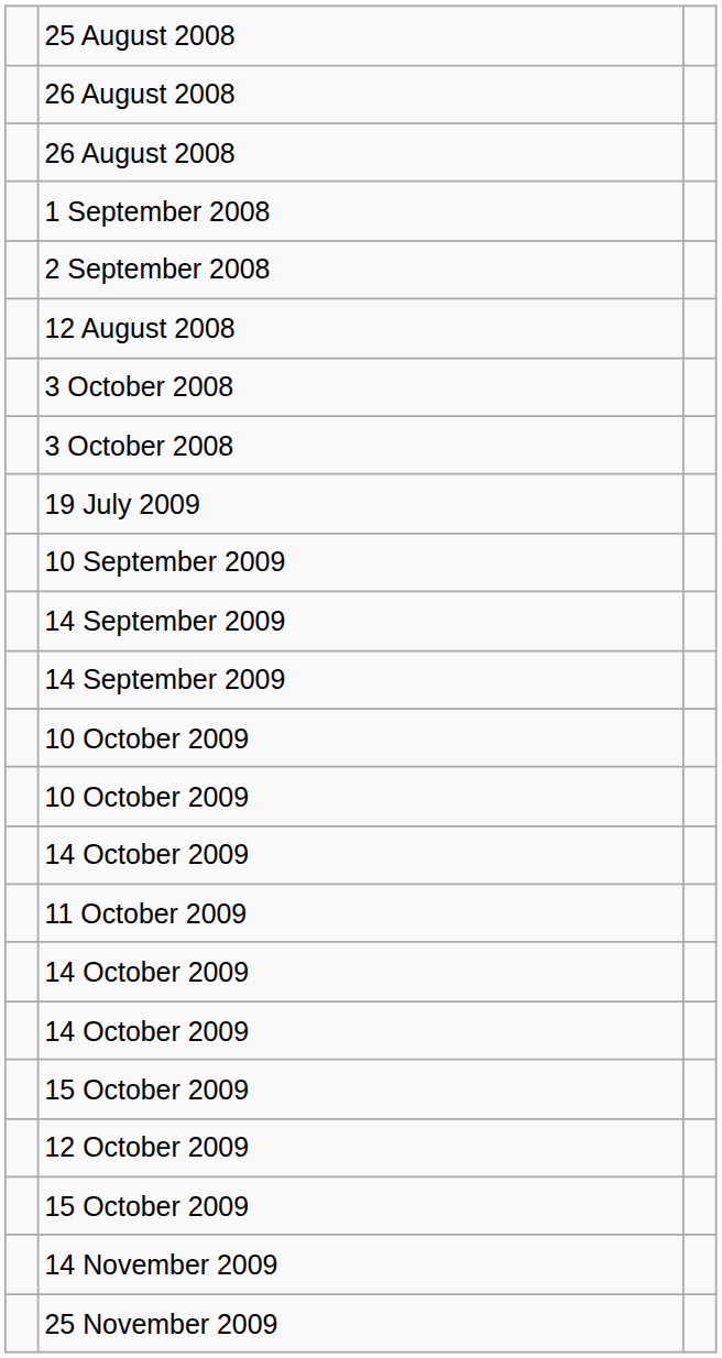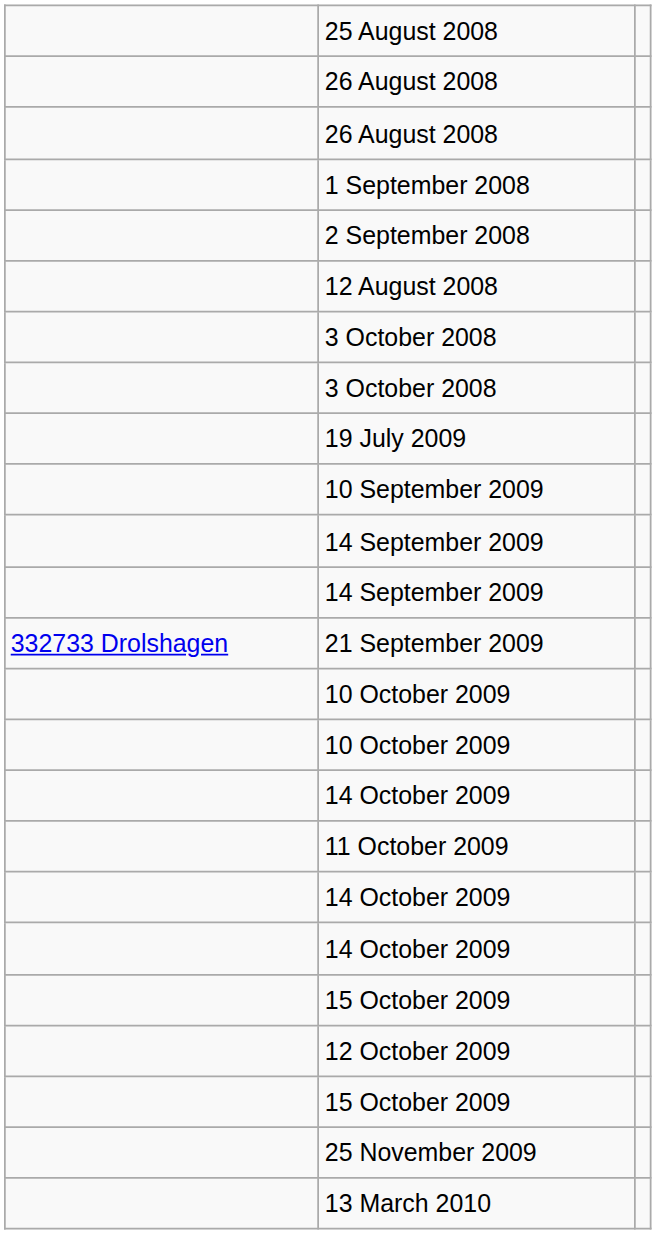+ row: 332733 Drolshagen | 21 September 2009
- row: 14 November 2009
+ row: 13 March 2010
